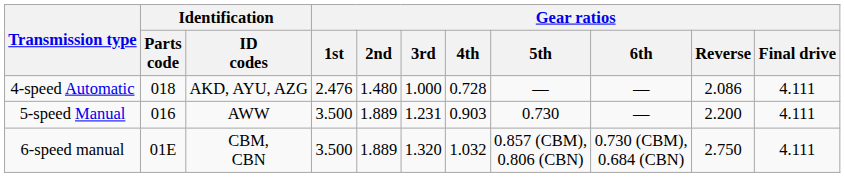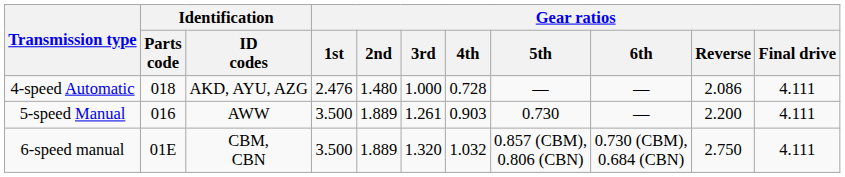5-speed Manual | Gear ratios / 3rd: 1.231 -> 1.261
